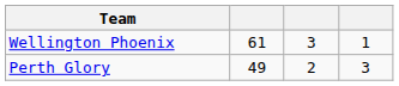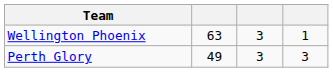Wellington Phoenix | column 2: 61 -> 63
Perth Glory | column 3: 2 -> 3
